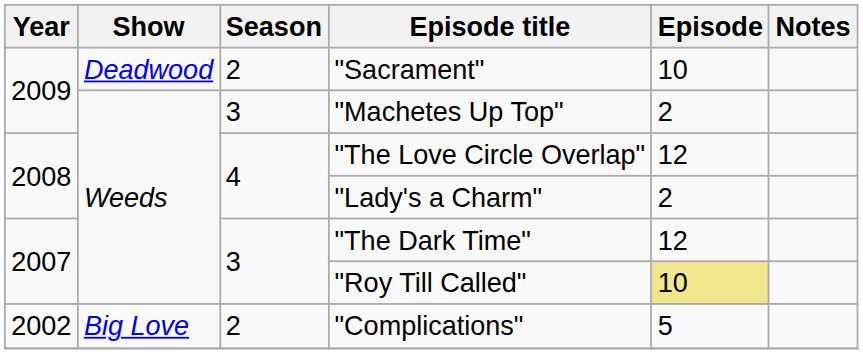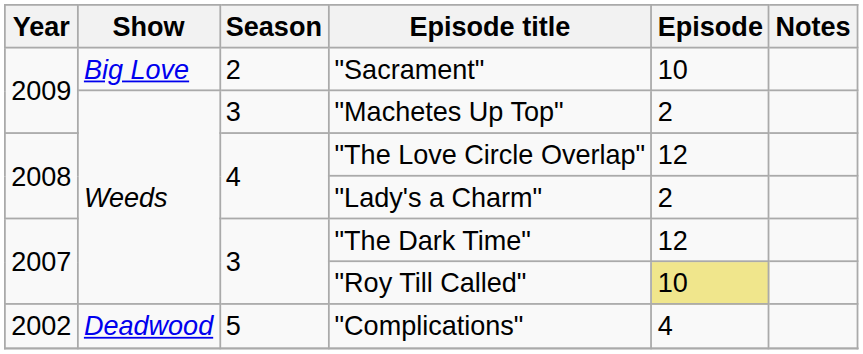"Sacrament" | Show: Deadwood -> Big Love
"Complications" | Show: Big Love -> Deadwood
"Complications" | Season: 2 -> 5
"Complications" | Episode: 5 -> 4
